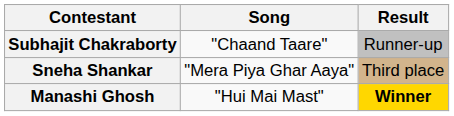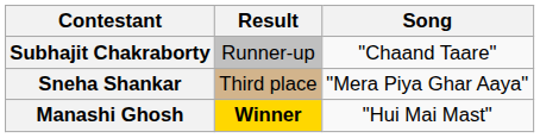columns swapped: Song <-> Result
